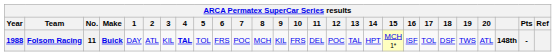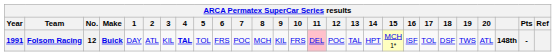Folsom Racing | Year: 1988 -> 1991
Folsom Racing | No.: 11 -> 12
Folsom Racing | 11: no background -> pink background
